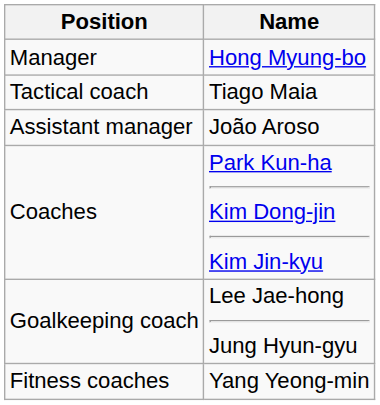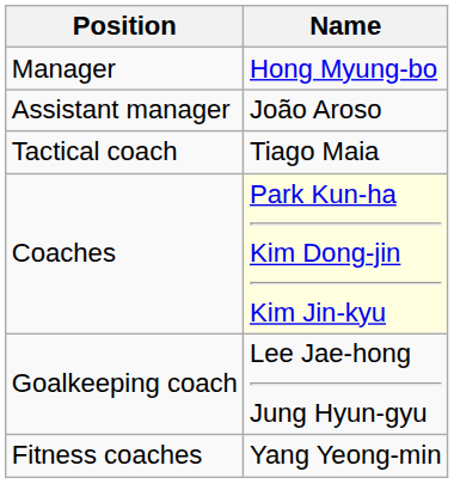rows swapped: Assistant manager <-> Tactical coach
Coaches | Name: no background -> lightyellow background
